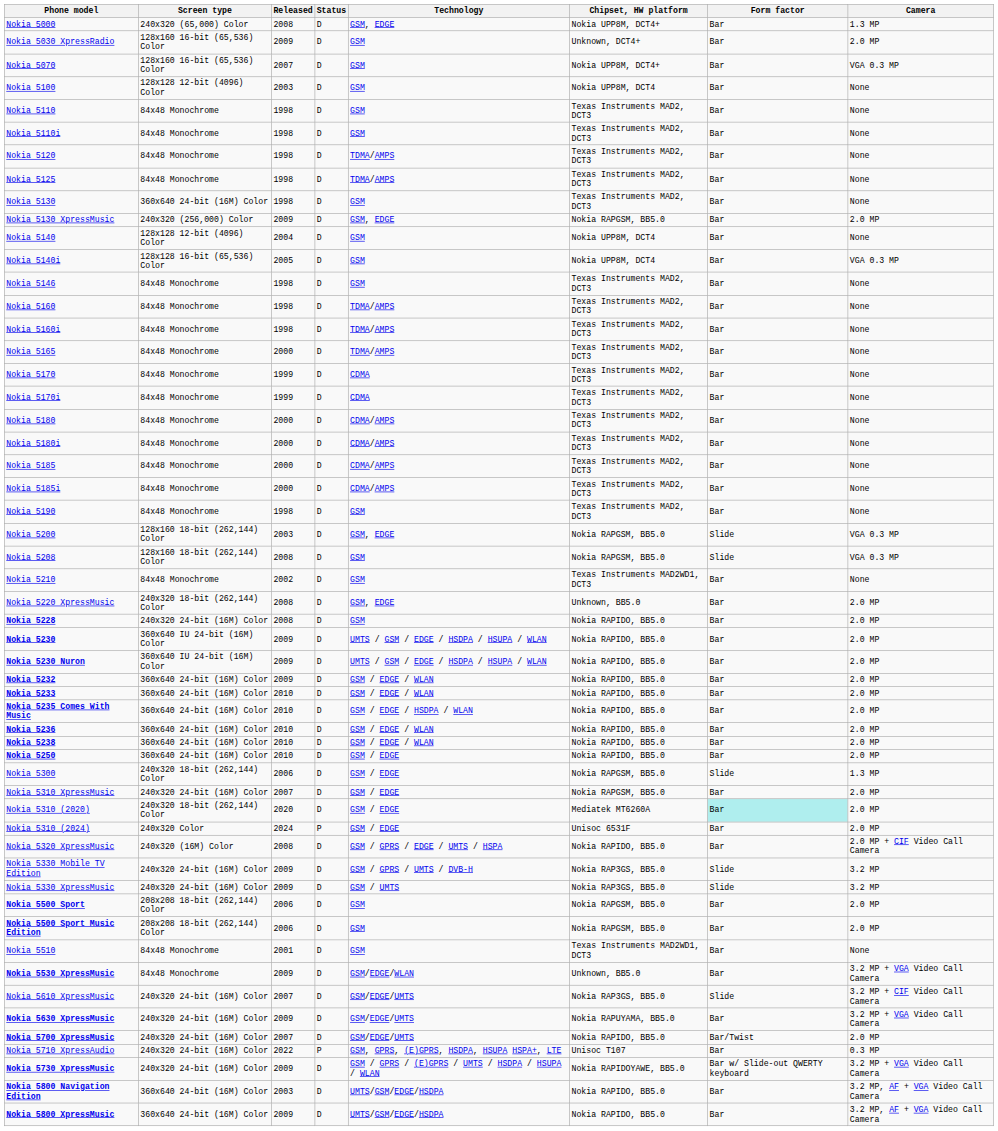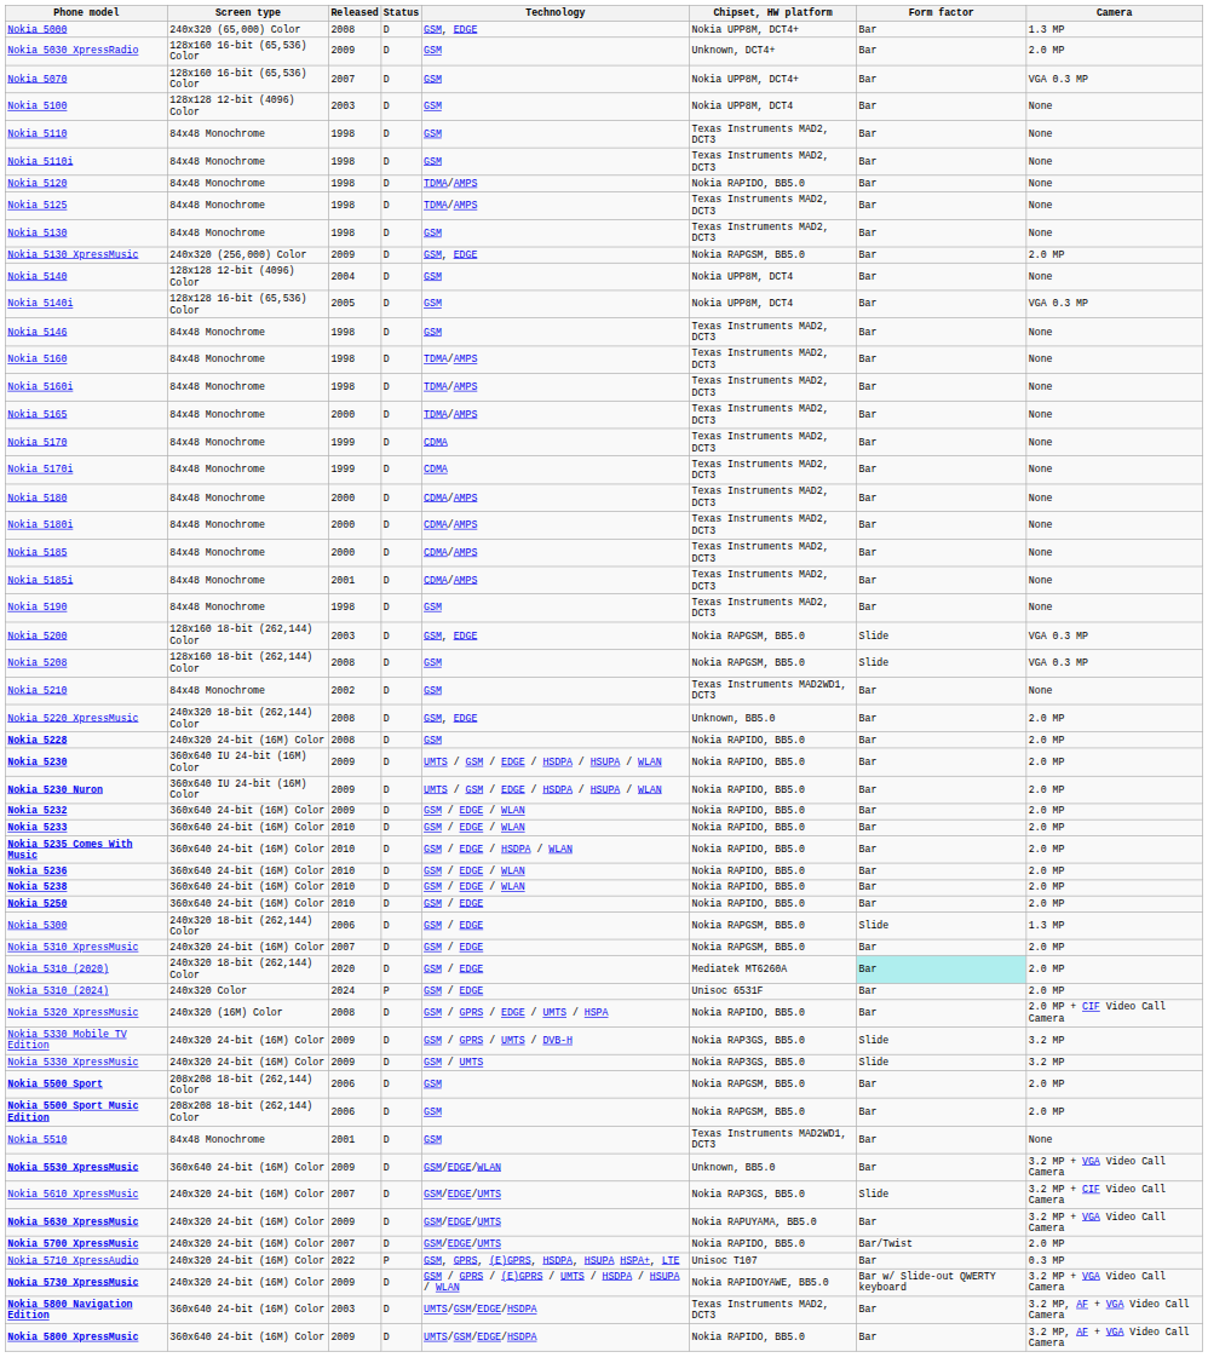Nokia 5120 | Chipset, HW platform: Texas Instruments MAD2, DCT3 -> Nokia RAPIDO, BB5.0
Nokia 5130 | Screen type: 360x640 24-bit (16M) Color -> 84x48 Monochrome
Nokia 5185i | Released: 2000 -> 2001
Nokia 5530 XpressMusic | Screen type: 84x48 Monochrome -> 360x640 24-bit (16M) Color
Nokia 5800 Navigation Edition | Chipset, HW platform: Nokia RAPIDO, BB5.0 -> Texas Instruments MAD2, DCT3
